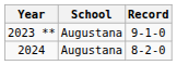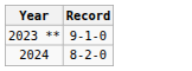- column: School | Augustana | Augustana
